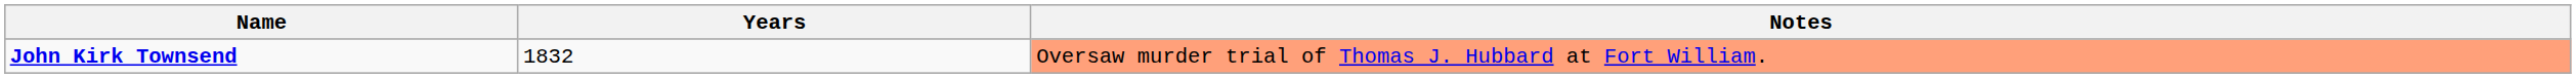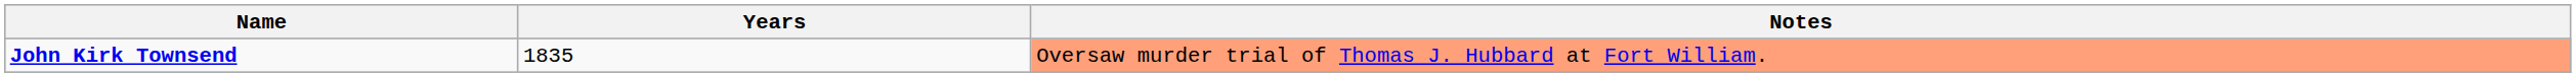John Kirk Townsend | Years: 1832 -> 1835
